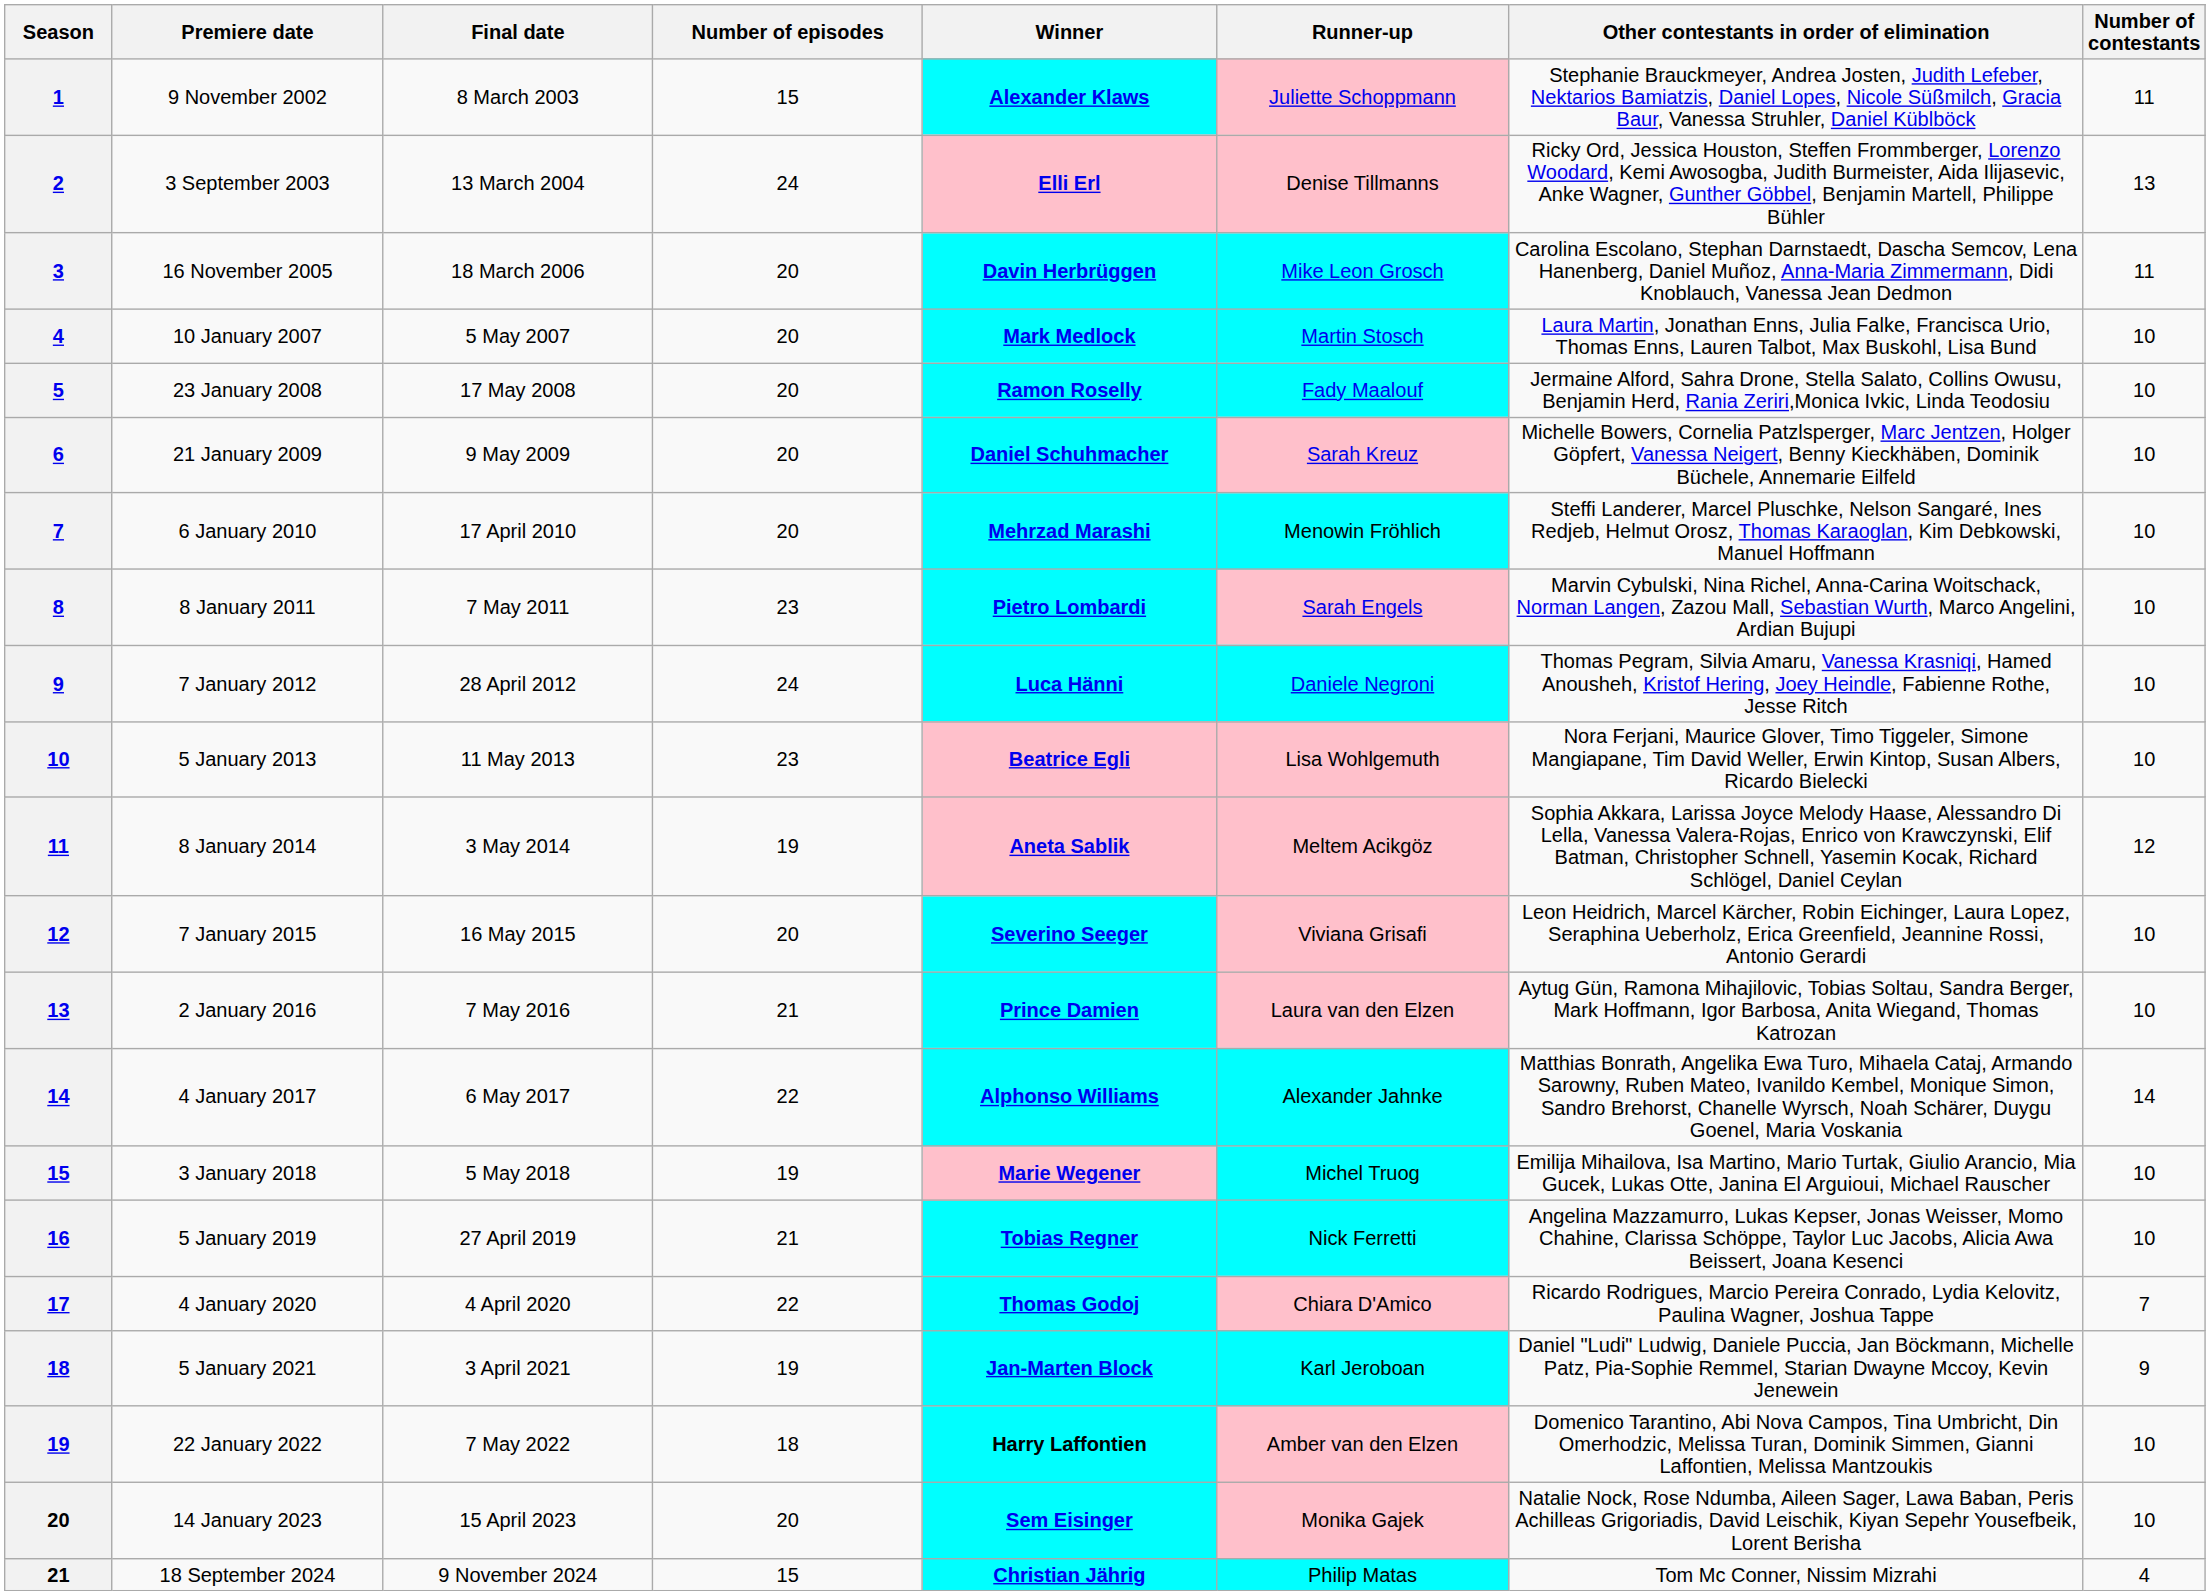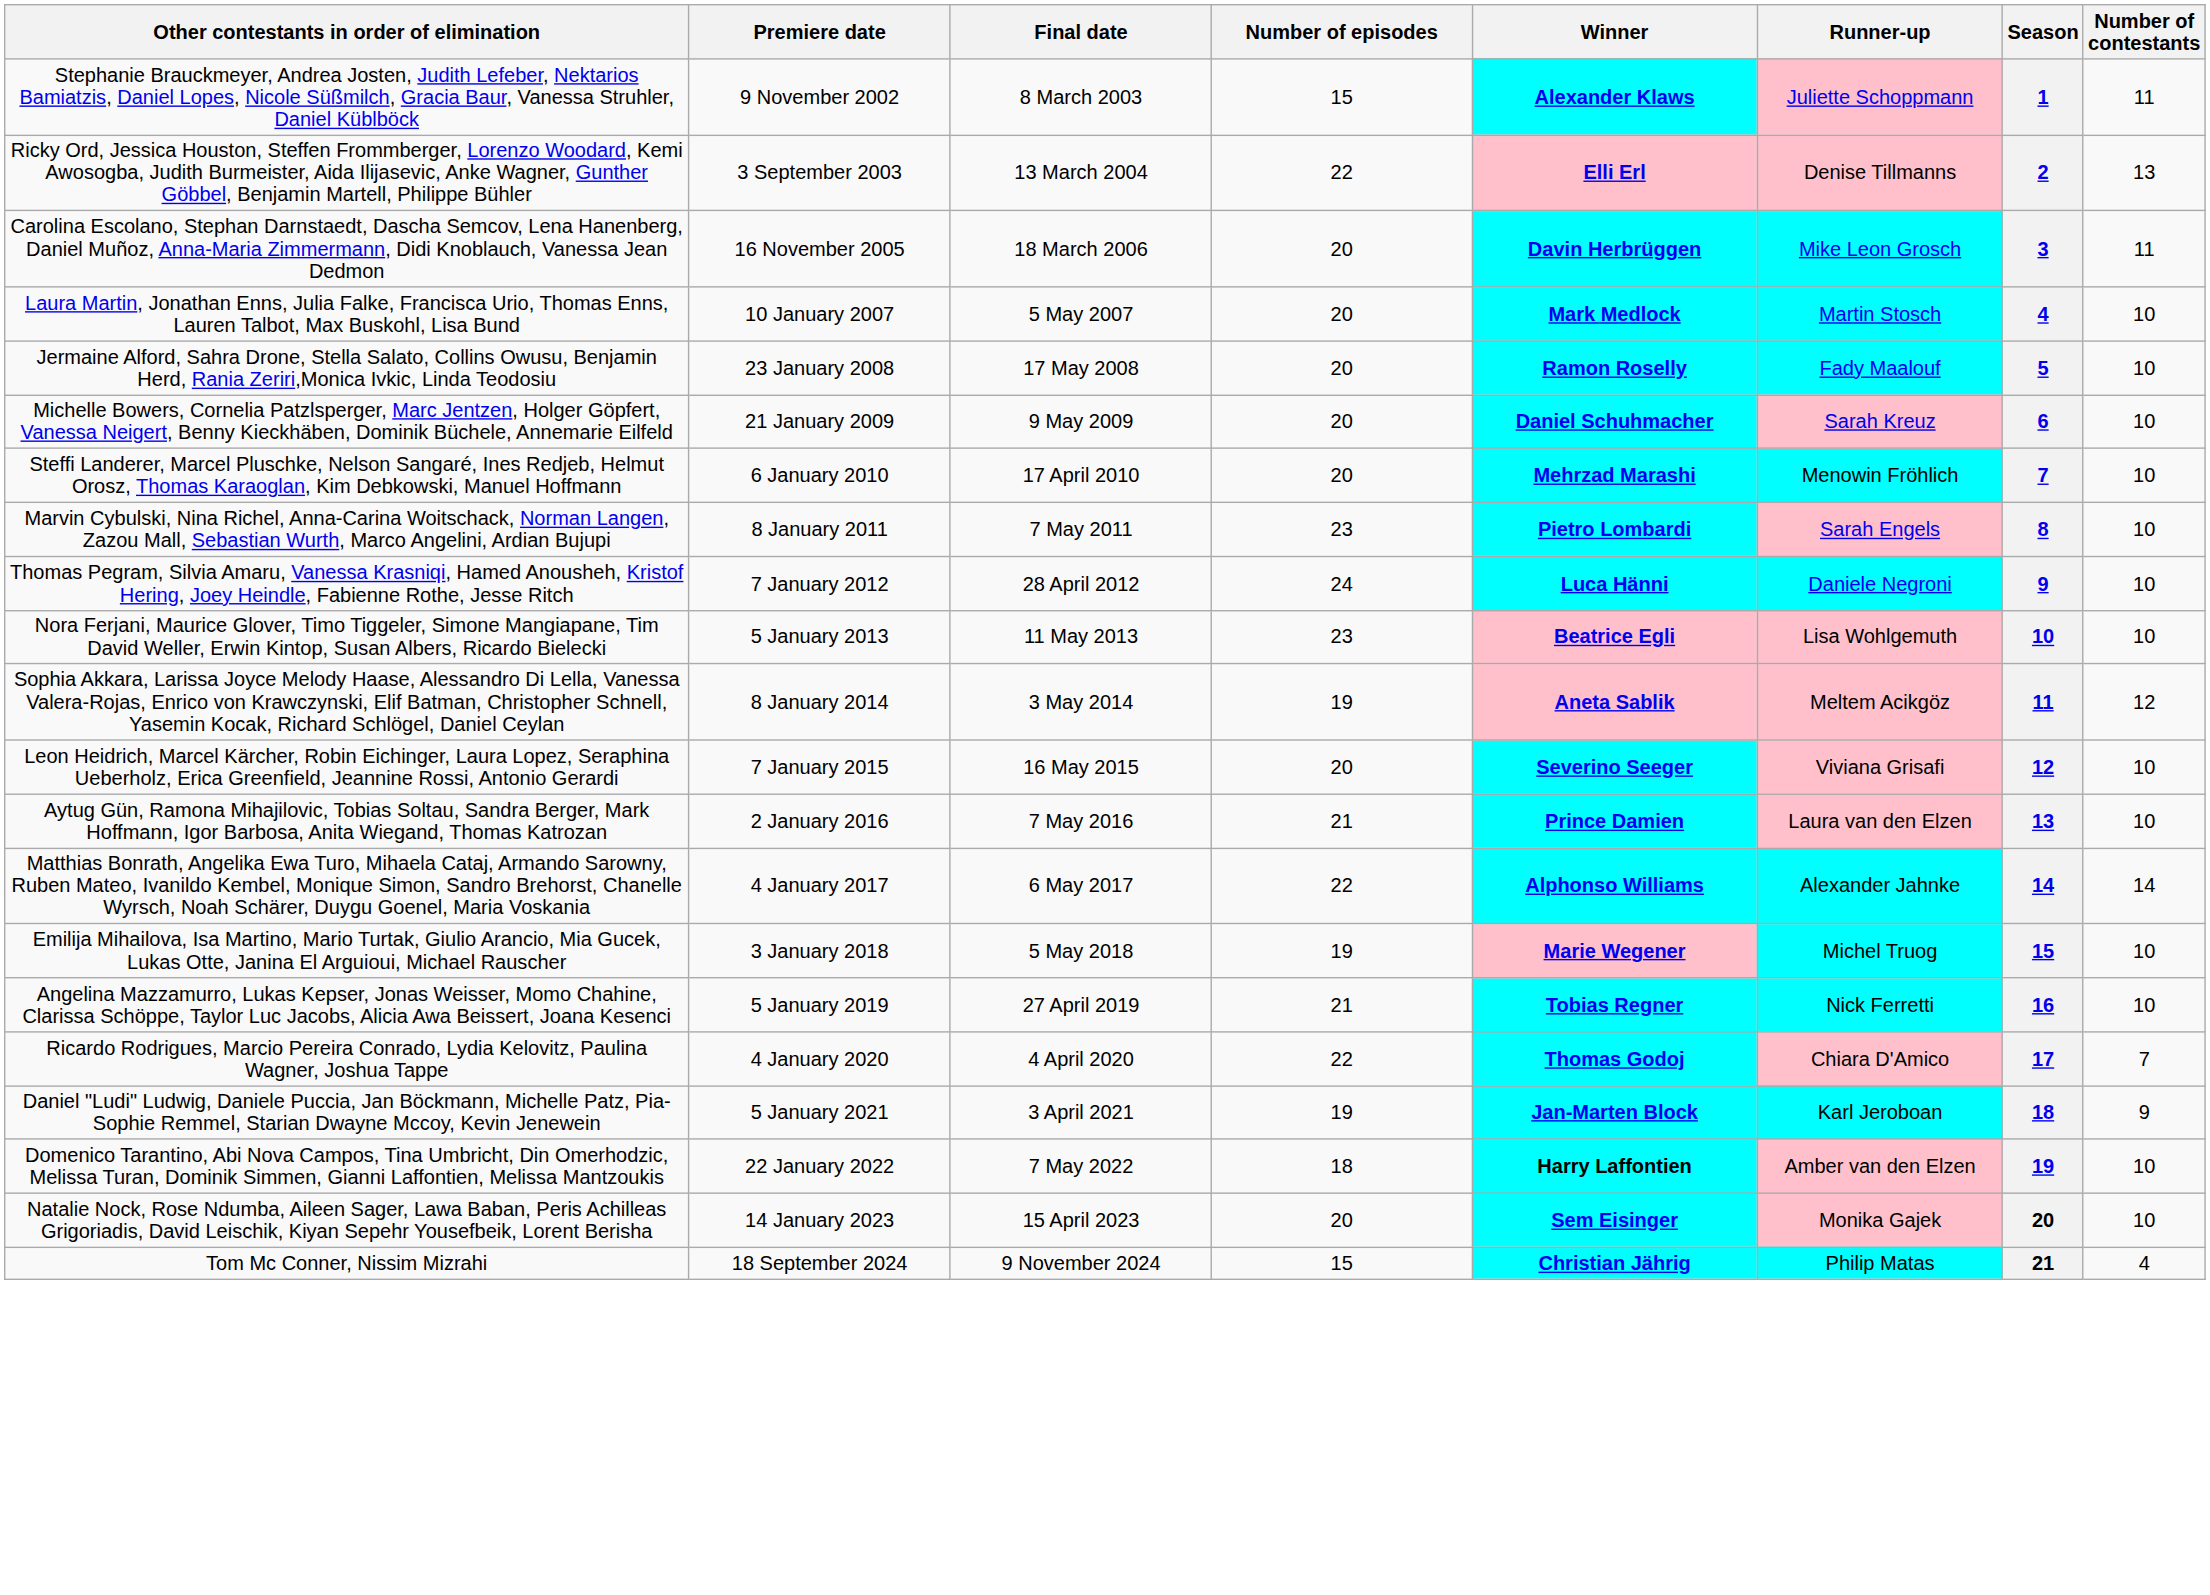columns swapped: Season <-> Other contestants in order of elimination
3 September 2003 | Number of episodes: 24 -> 22
